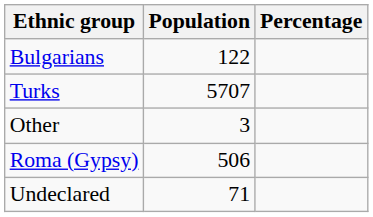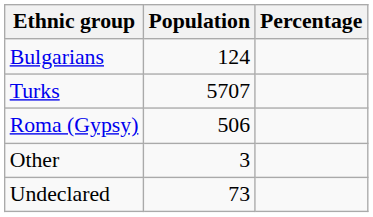Bulgarians | Population: 122 -> 124
rows swapped: Roma (Gypsy) <-> Other
Undeclared | Population: 71 -> 73
